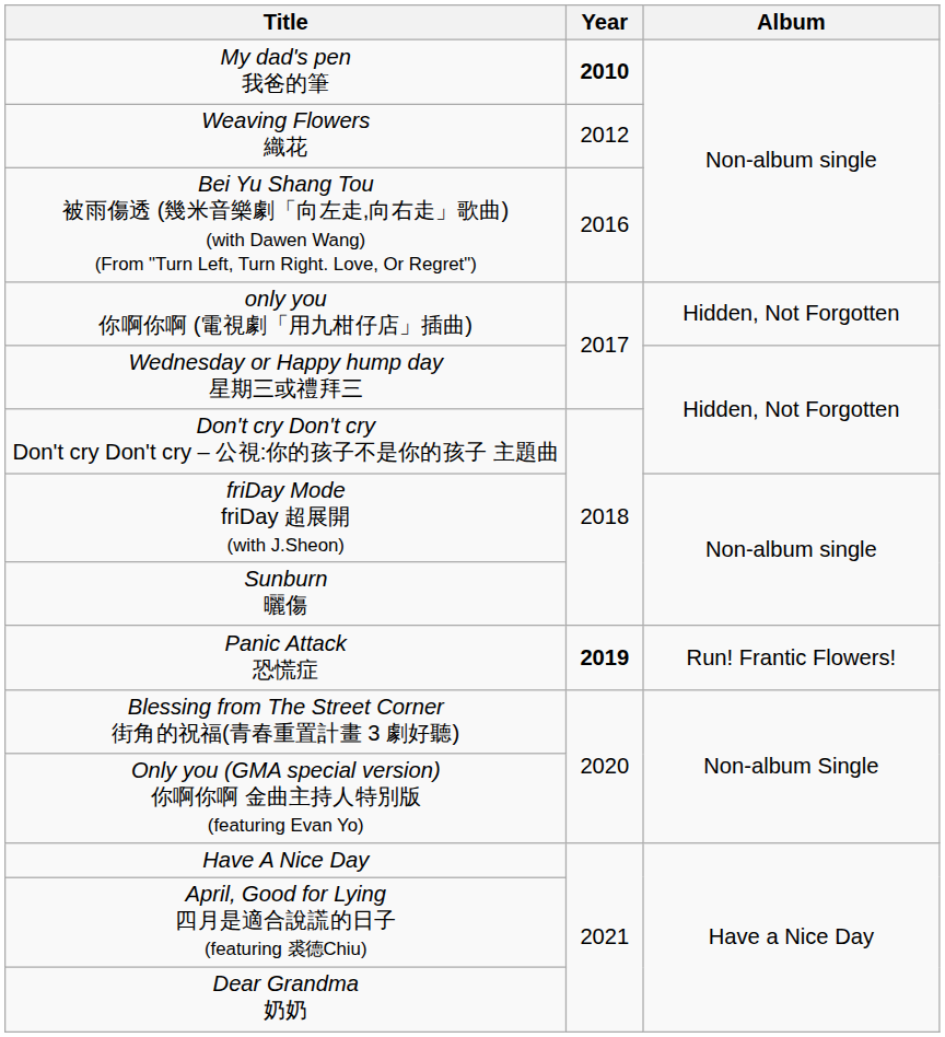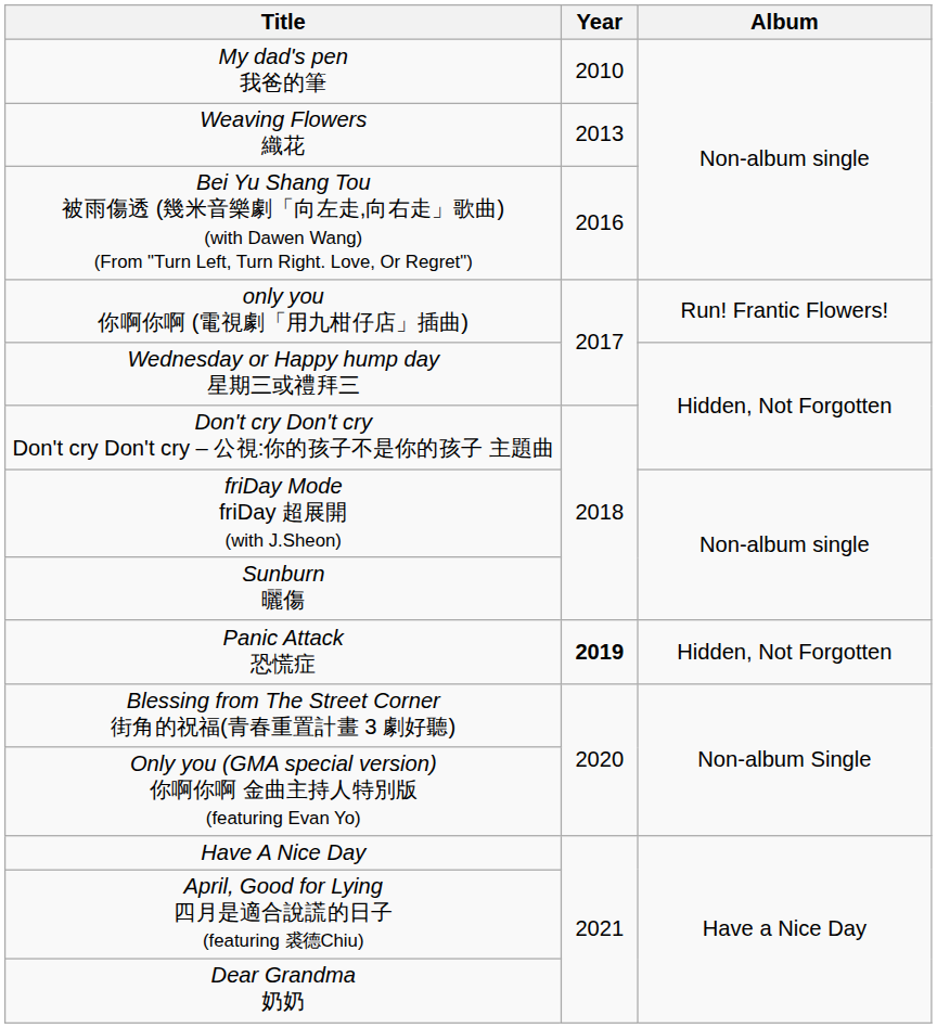My dad's pen 我爸的筆 | Year: bold -> normal
Weaving Flowers 織花 | Year: 2012 -> 2013
only you 你啊你啊 (電視劇「用九柑仔店」插曲) | Album: Hidden, Not Forgotten -> Run! Frantic Flowers!
Panic Attack 恐慌症 | Album: Run! Frantic Flowers! -> Hidden, Not Forgotten
